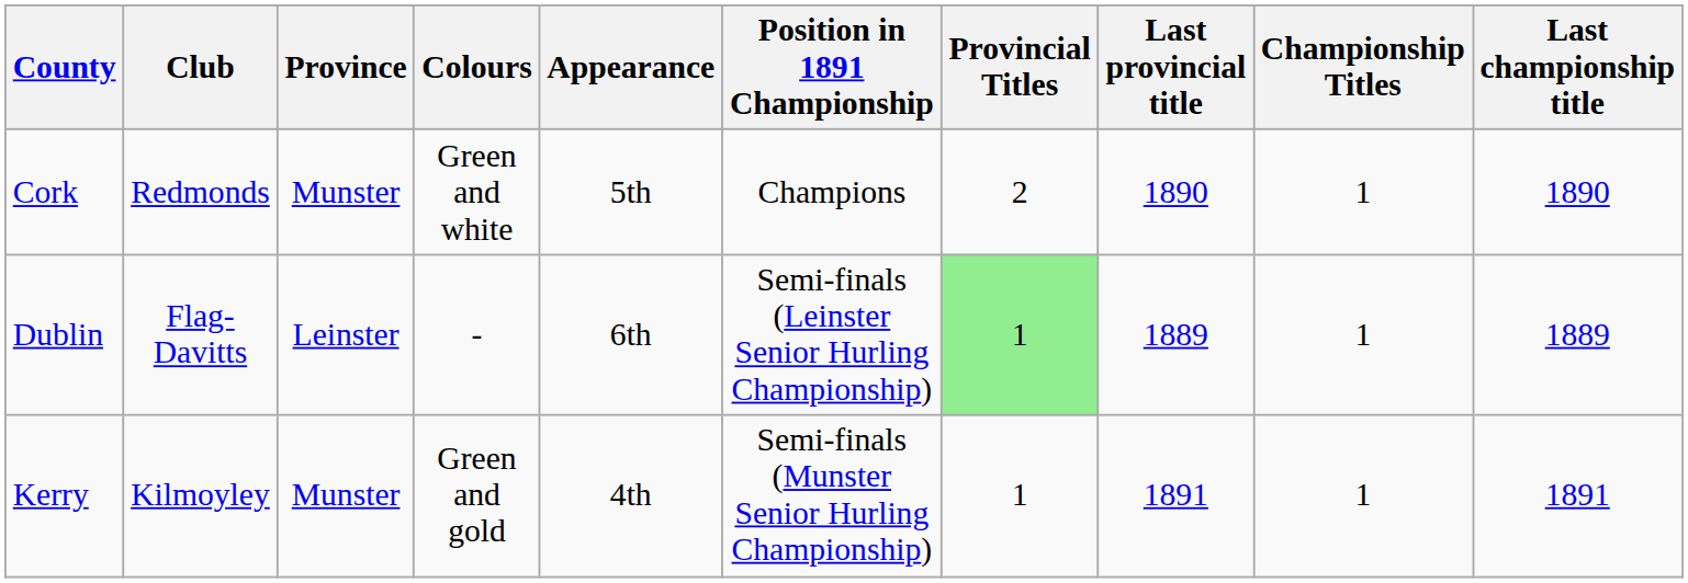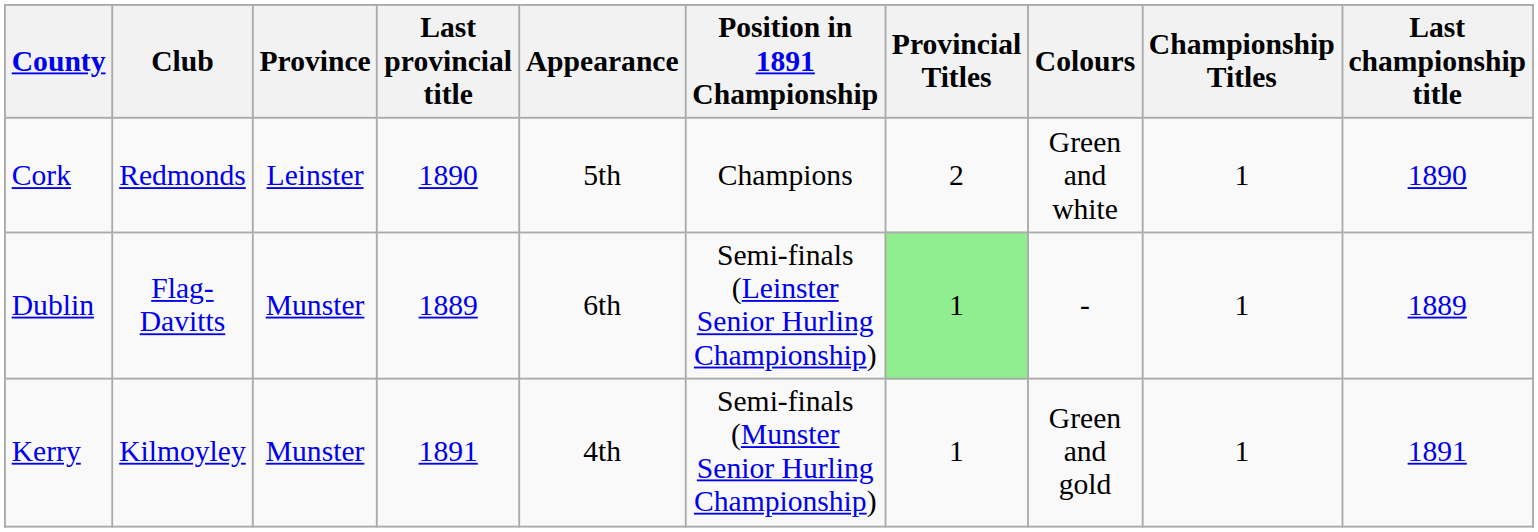columns swapped: Colours <-> Last provincial title
Cork | Province: Munster -> Leinster
Dublin | Province: Leinster -> Munster
